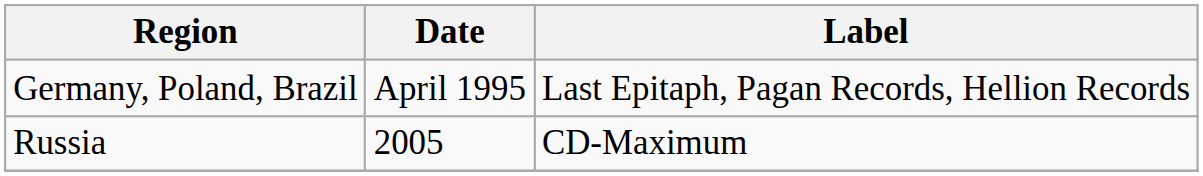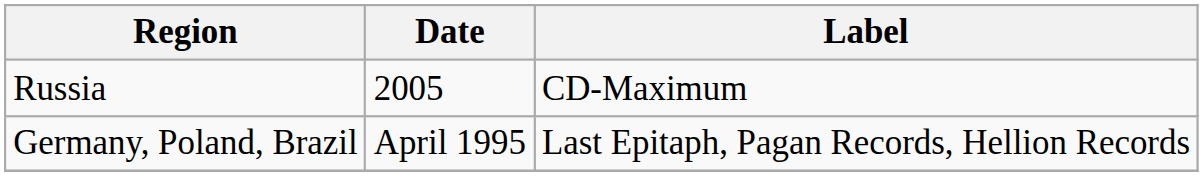rows swapped: Germany, Poland, Brazil <-> Russia
